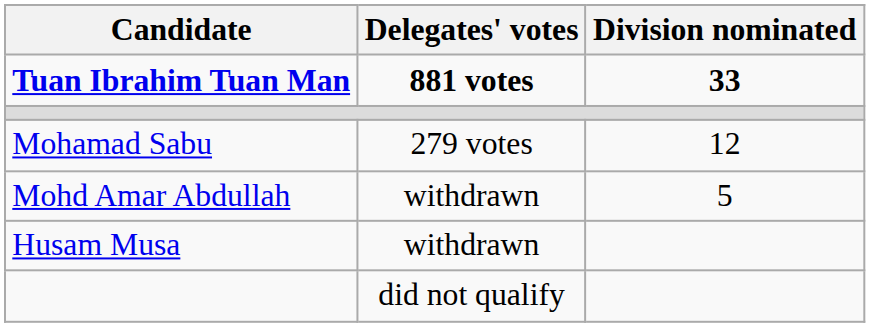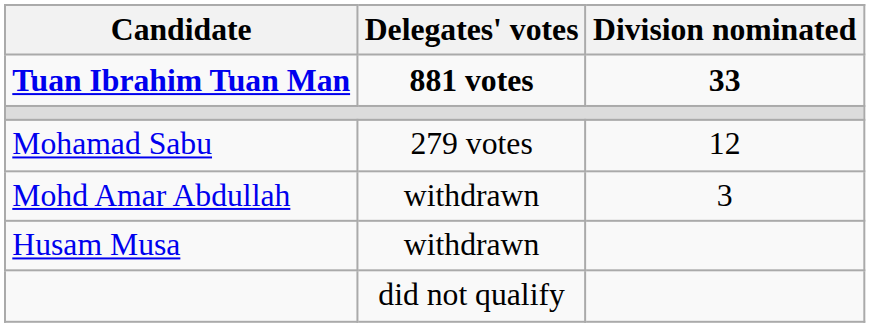Mohd Amar Abdullah | Division nominated: 5 -> 3
